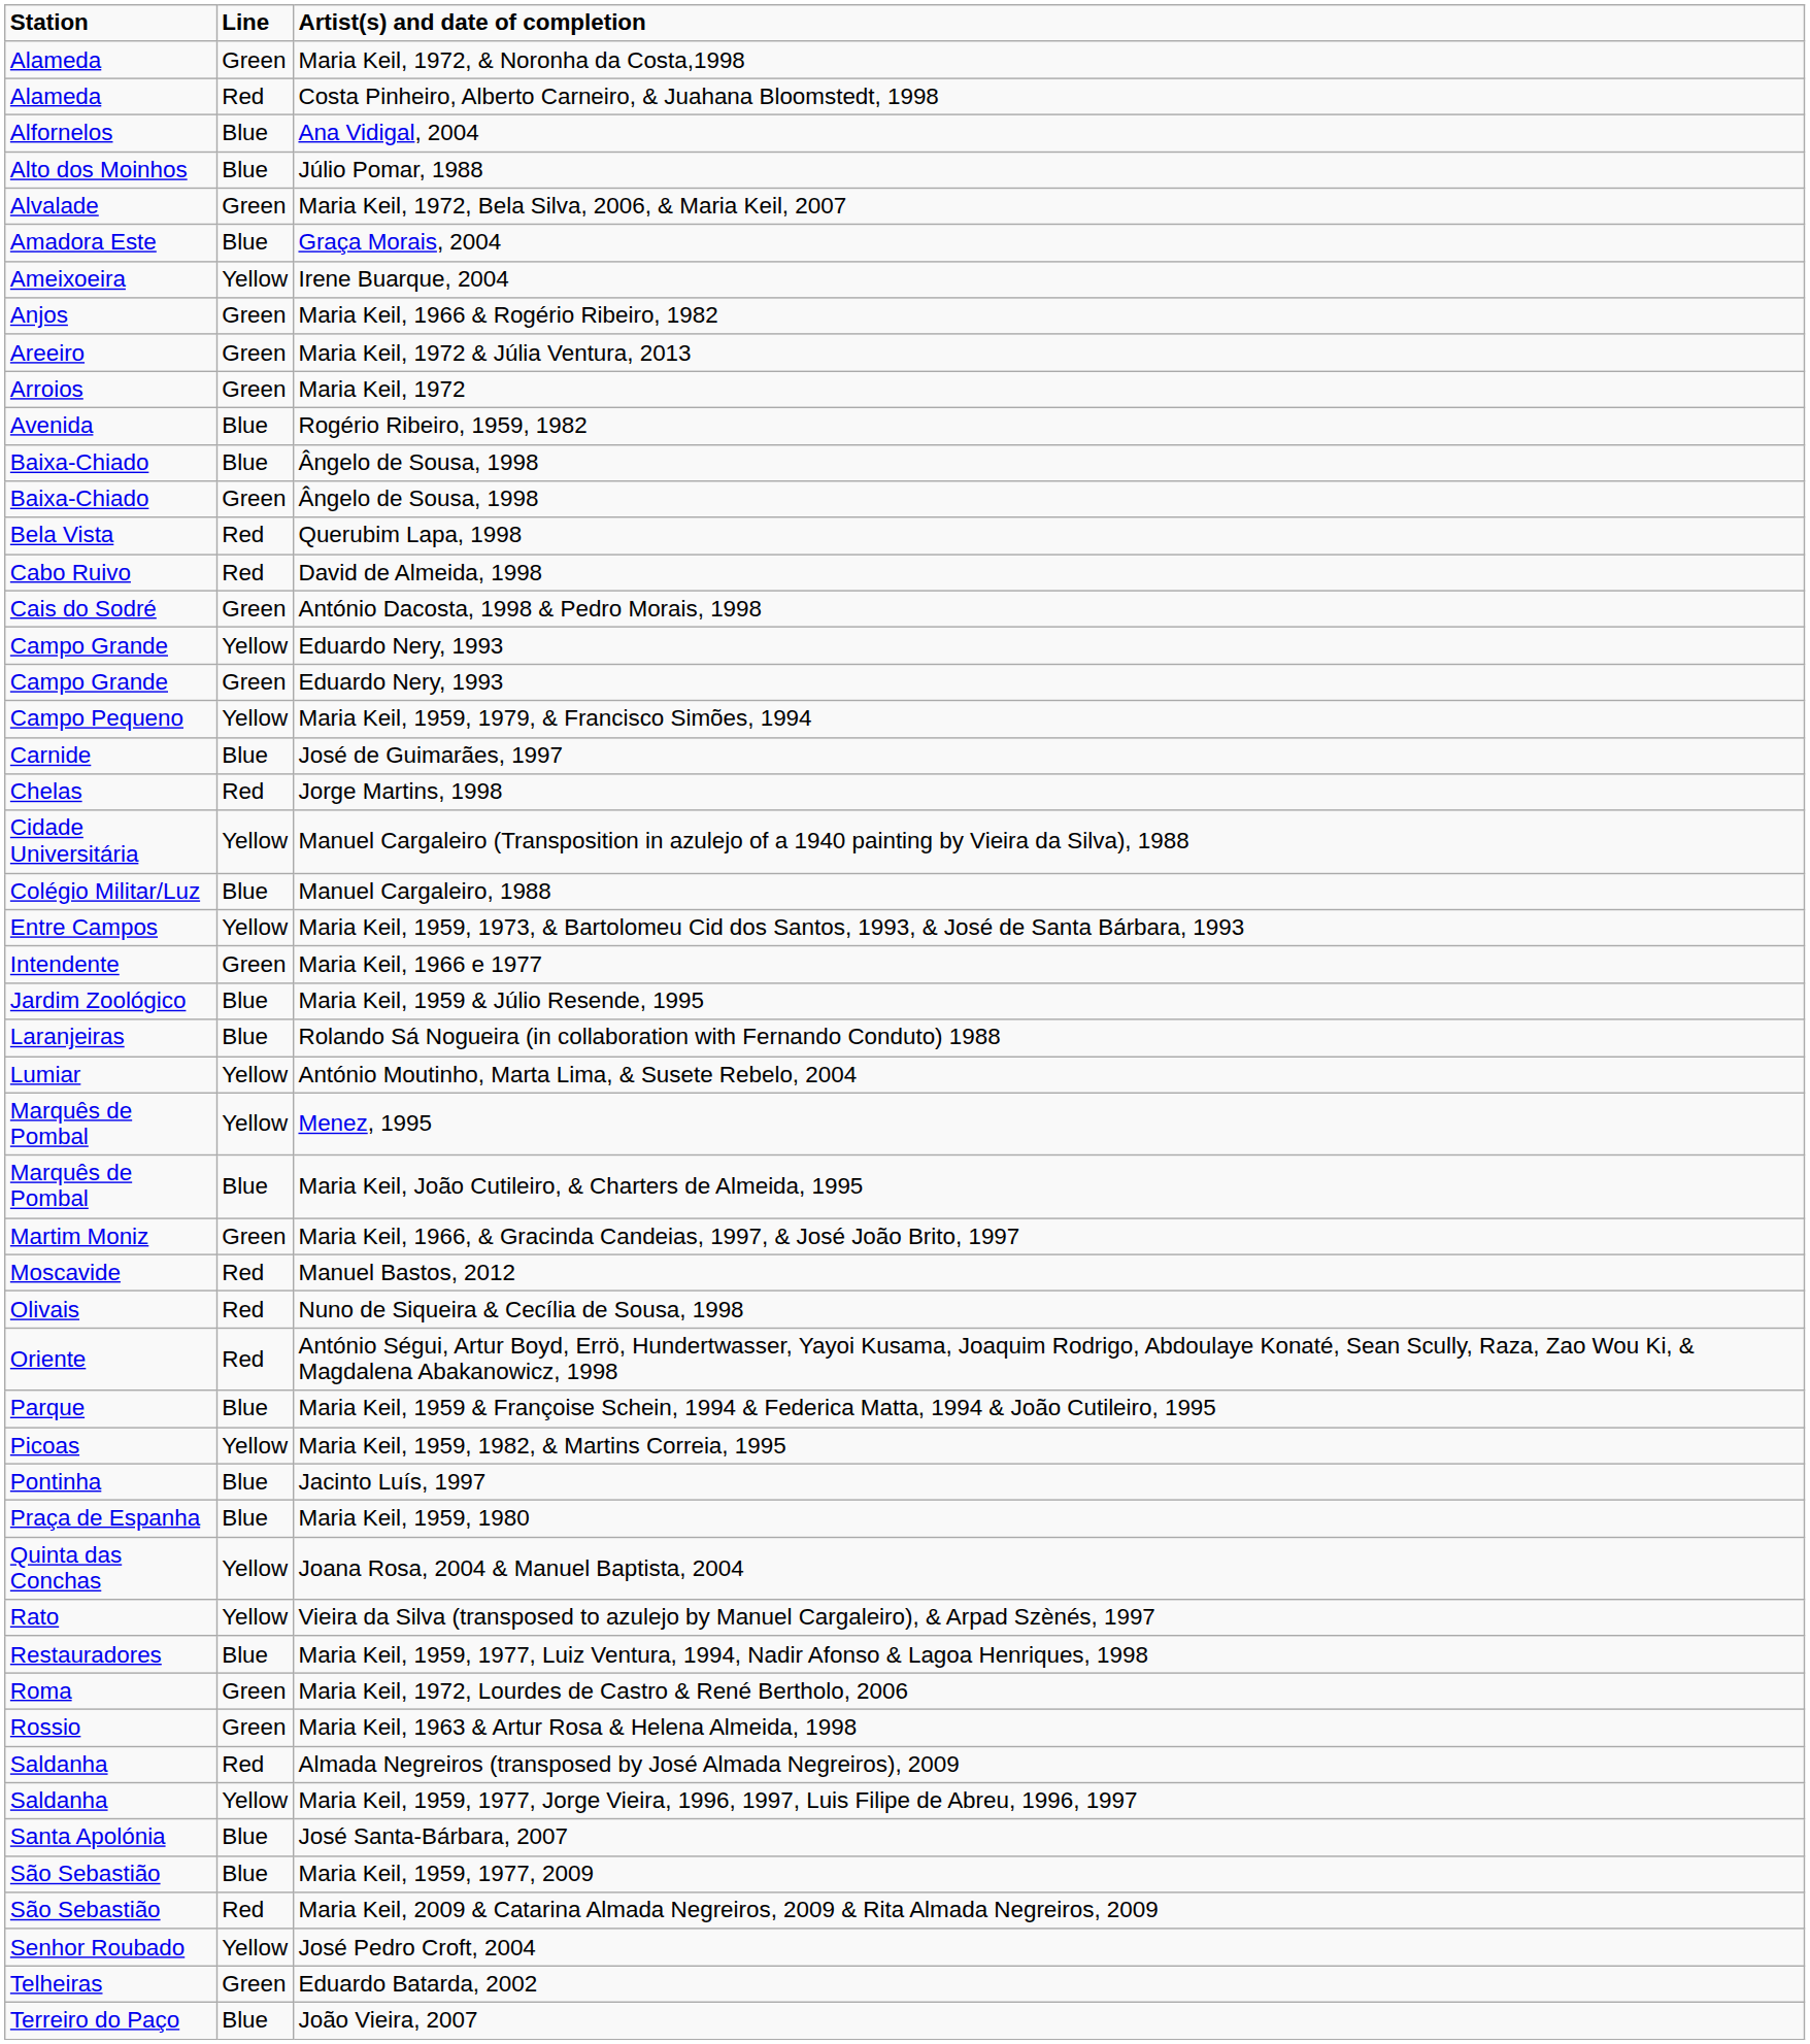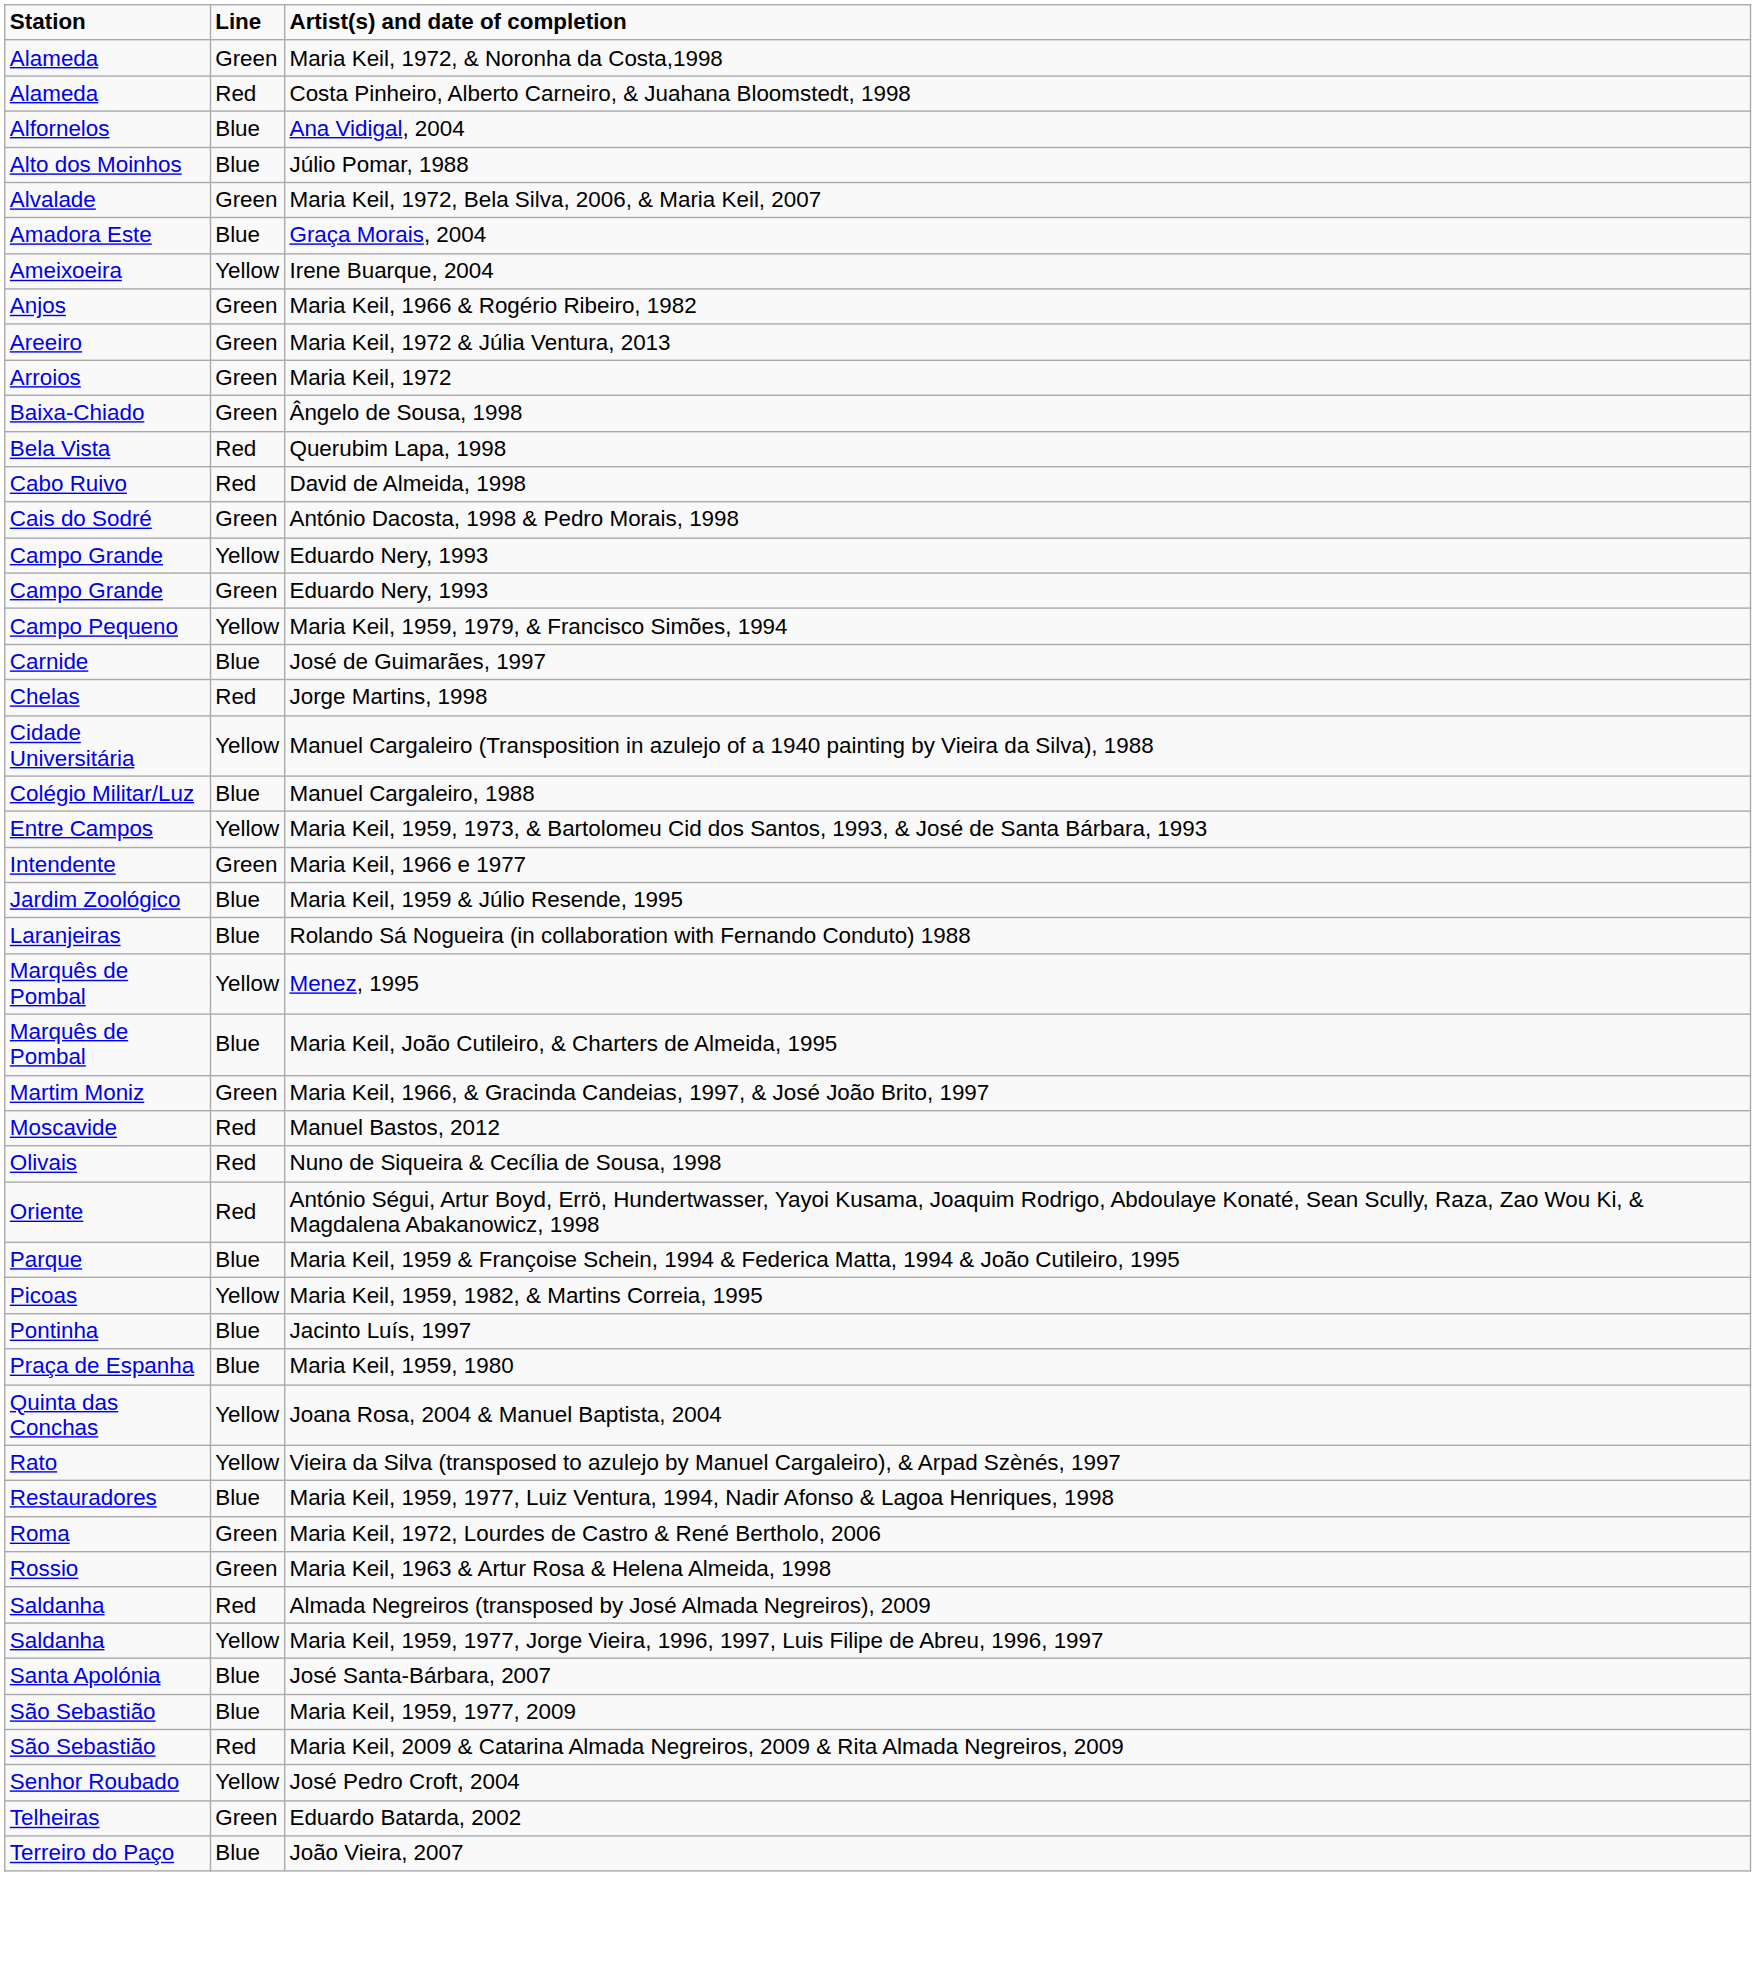- row: Avenida | Blue | Rogério Ribeiro, 1959, 1982
- row: Baixa-Chiado | Blue | Ângelo de Sousa, 1998
- row: Lumiar | Yellow | António Moutinho, Marta Lima, & Susete Rebelo, 2004
